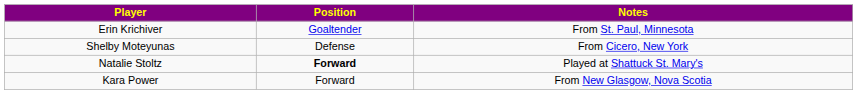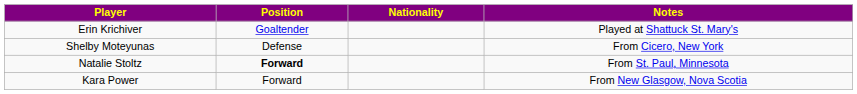+ column: Nationality
Erin Krichiver | Notes: From St. Paul, Minnesota -> Played at Shattuck St. Mary's
Natalie Stoltz | Notes: Played at Shattuck St. Mary's -> From St. Paul, Minnesota
